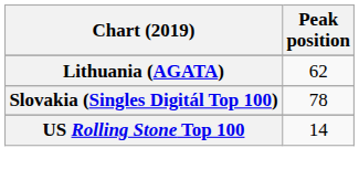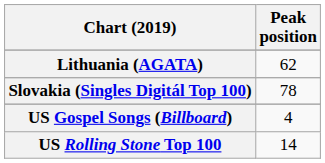+ row: US Gospel Songs (Billboard) | 4
